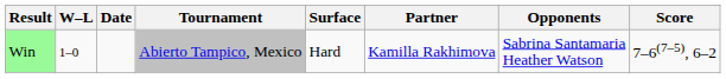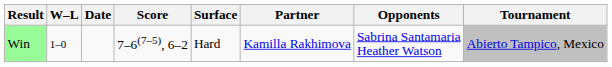columns swapped: Tournament <-> Score
